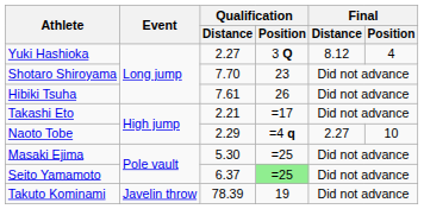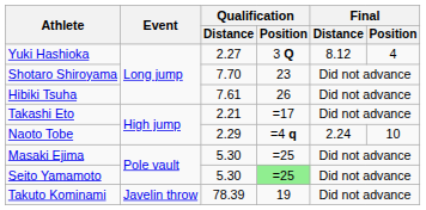Naoto Tobe | Final / Distance: 2.27 -> 2.24
Seito Yamamoto | Qualification / Distance: 6.37 -> 5.30
